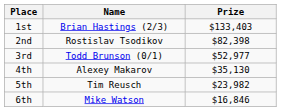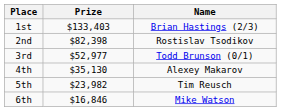columns swapped: Name <-> Prize
